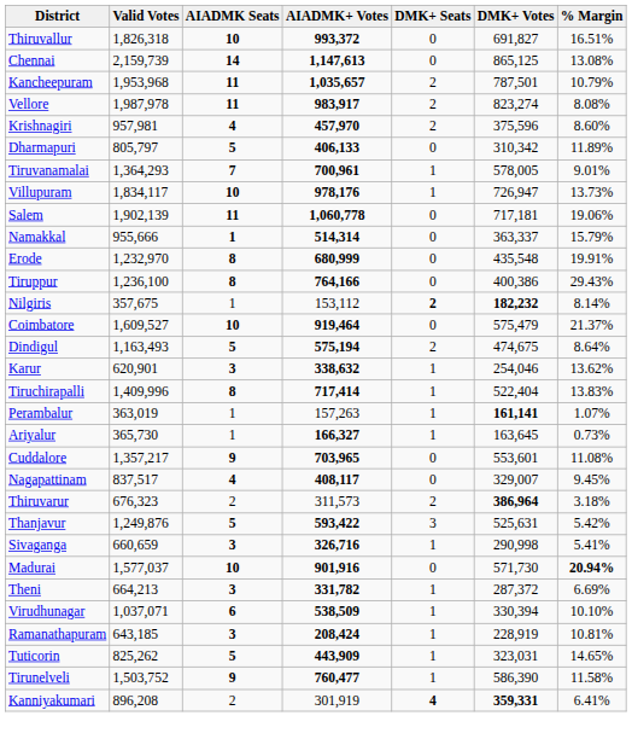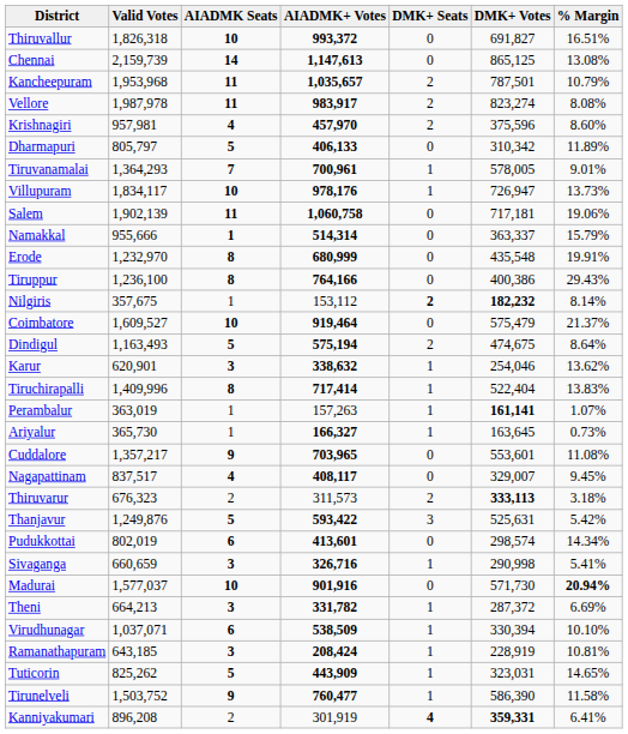Salem | AIADMK+ Votes: 1,060,778 -> 1,060,758
Thiruvarur | DMK+ Votes: 386,964 -> 333,113
+ row: Pudukkottai | 802,019 | 6 | 413,601 | 0 | 298,574 | 14.34%
